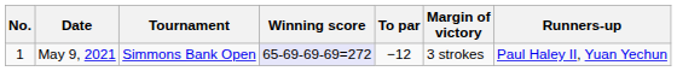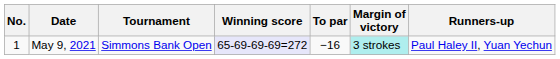May 9, 2021 | To par: −12 -> −16
May 9, 2021 | Margin of victory: no background -> paleturquoise background
